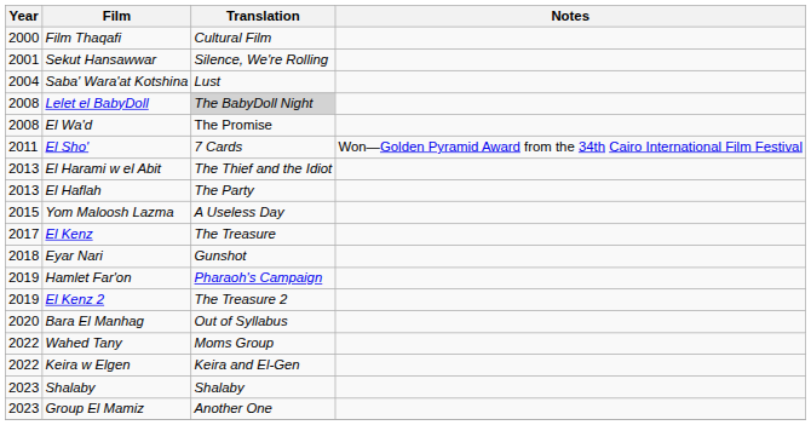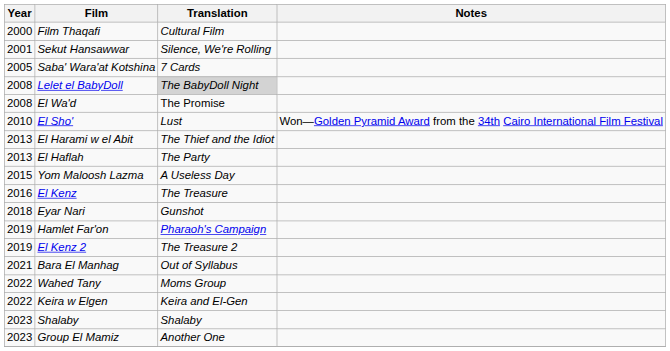Saba' Wara'at Kotshina | Year: 2004 -> 2005
Saba' Wara'at Kotshina | Translation: Lust -> 7 Cards
El Sho' | Year: 2011 -> 2010
El Sho' | Translation: 7 Cards -> Lust
El Kenz | Year: 2017 -> 2016
Bara El Manhag | Year: 2020 -> 2021
